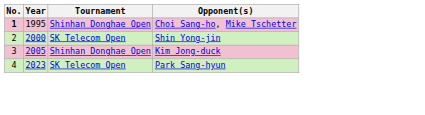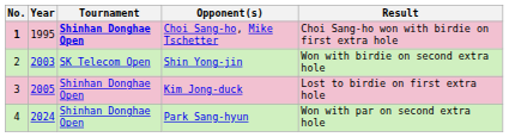+ column: Result | Choi Sang-ho won with birdie on first extra hole | Won with birdie on second extra hole | Lost to birdie on first extra hole | Won with par on second extra hole
Choi Sang-ho, Mike Tschetter | Tournament: normal -> bold
Shin Yong-jin | Year: 2000 -> 2003
Park Sang-hyun | Year: 2023 -> 2024
Park Sang-hyun | Tournament: SK Telecom Open -> Shinhan Donghae Open
